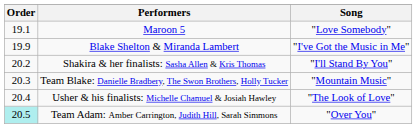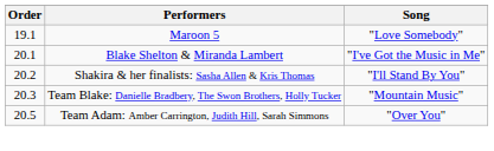Blake Shelton & Miranda Lambert | Order: 19.9 -> 20.1
- row: 20.4 | Usher & his finalists: Michelle Chamuel & Josiah Hawley | "The Look of Love"
Team Adam: Amber Carrington, Judith Hill, Sarah Simmons | Order: paleturquoise background -> no background
